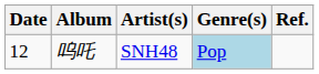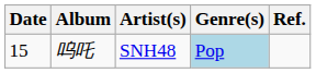呜吒 | Date: 12 -> 15
